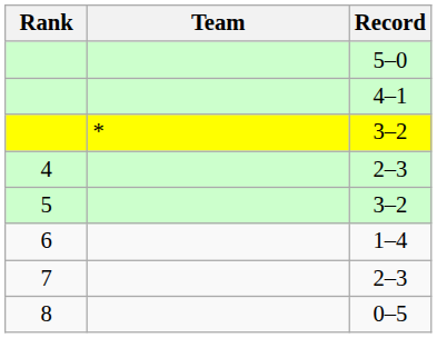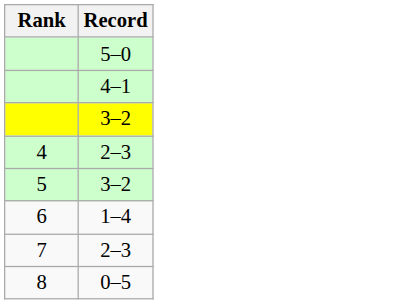- column: Team | *
